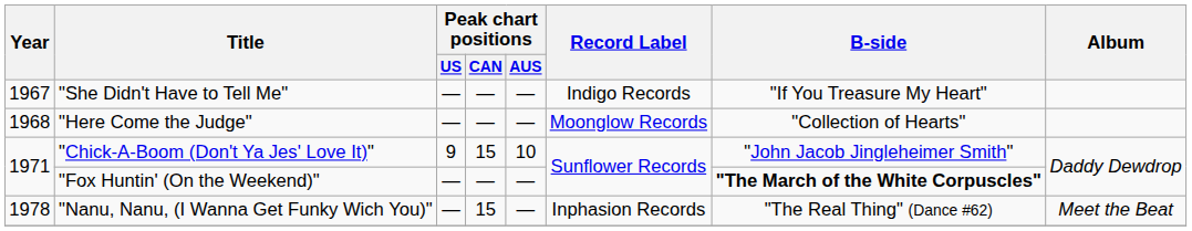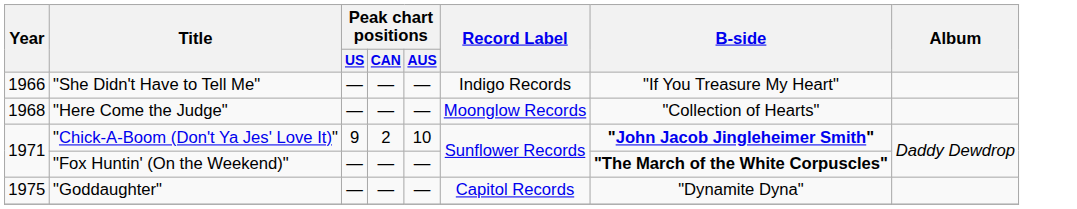"She Didn't Have to Tell Me" | Year: 1967 -> 1966
"Chick-A-Boom (Don't Ya Jes' Love It)" | Peak chart positions / CAN: 15 -> 2
"Chick-A-Boom (Don't Ya Jes' Love It)" | B-side: normal -> bold
+ row: 1975 | "Goddaughter" | — | — | — | Capitol Records | "Dynamite Dyna"
- row: 1978 | "Nanu, Nanu, (I Wanna Get Funky Wich You)" | — | 15 | — | Inphasion Records | "The Real Thing" (Dance #62) | Meet the Beat
